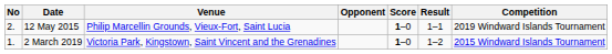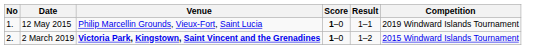- column: Opponent
12 May 2015 | No: 2. -> 1.
2 March 2019 | No: 1. -> 2.
2 March 2019 | Venue: normal -> bold
